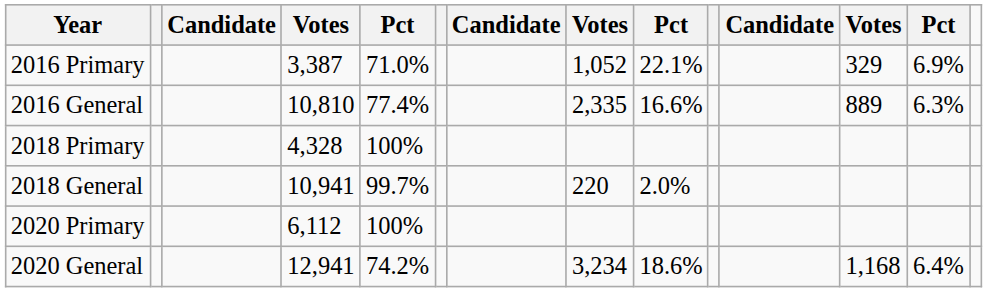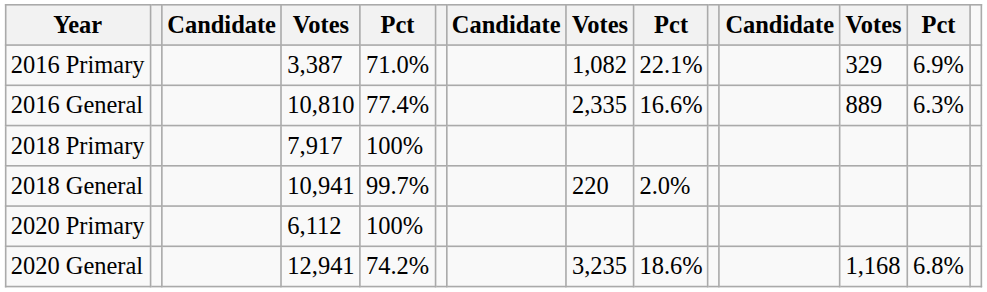2016 Primary | column 8: 1,052 -> 1,082
2018 Primary | column 4: 4,328 -> 7,917
2020 General | column 8: 3,234 -> 3,235
2020 General | column 13: 6.4% -> 6.8%
